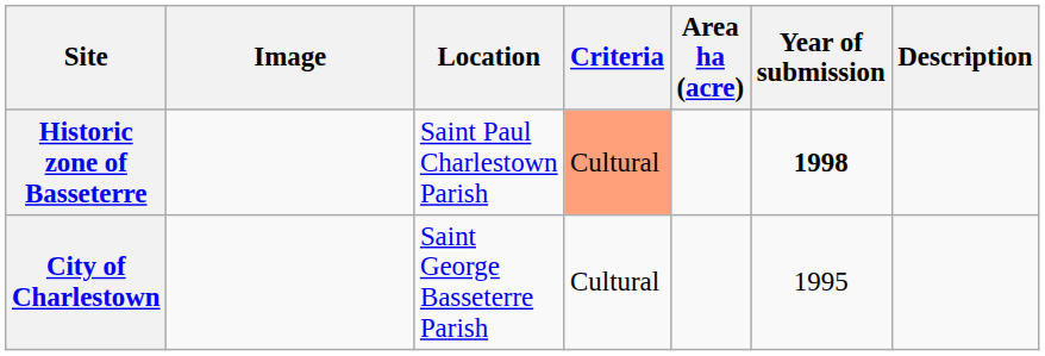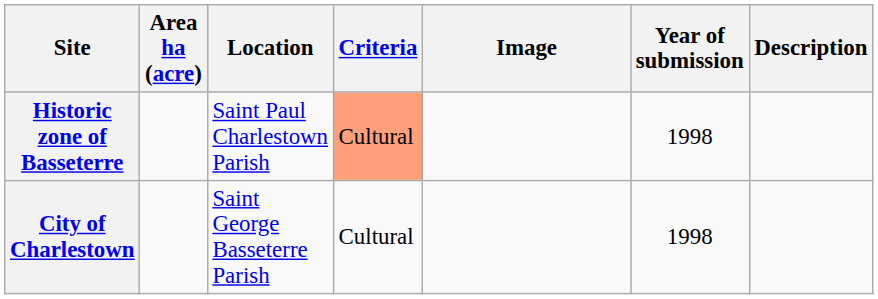columns swapped: Image <-> Area ha (acre)
Historic zone of Basseterre | Year of submission: bold -> normal
City of Charlestown | Year of submission: 1995 -> 1998
